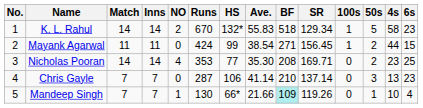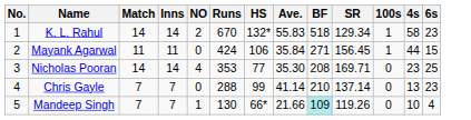- column: 50s | 5 | 2 | 2 | 3 | 1
Mayank Agarwal | HS: 99 -> 106
Mayank Agarwal | Ave.: 38.54 -> 35.84
Chris Gayle | Runs: 287 -> 288
Chris Gayle | HS: 106 -> 99
